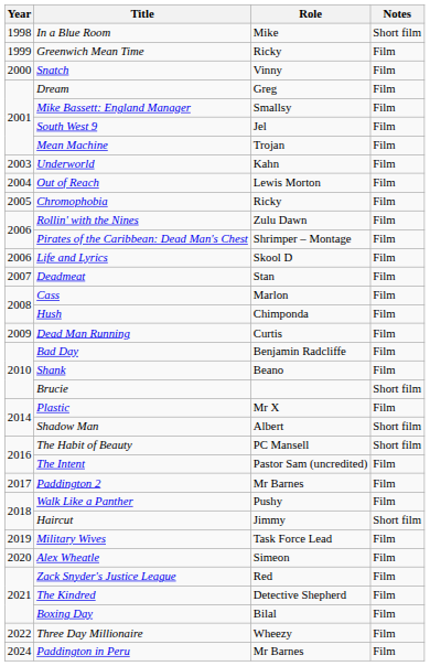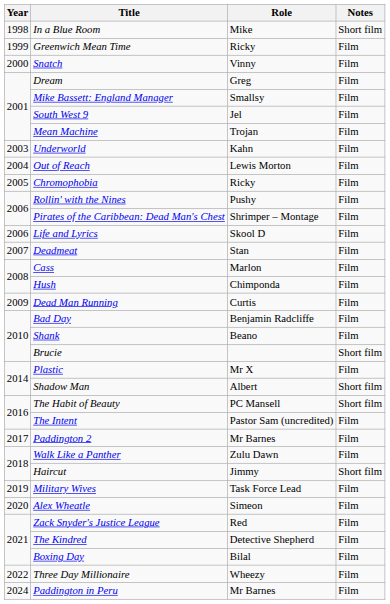Rollin' with the Nines | Role: Zulu Dawn -> Pushy
Walk Like a Panther | Role: Pushy -> Zulu Dawn
